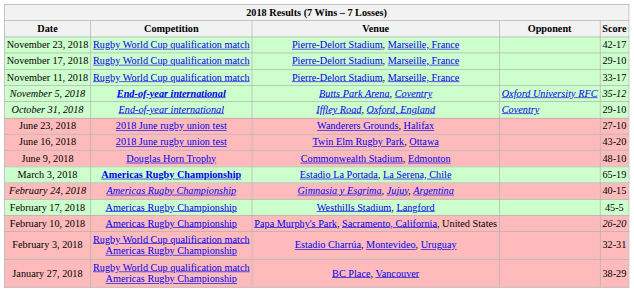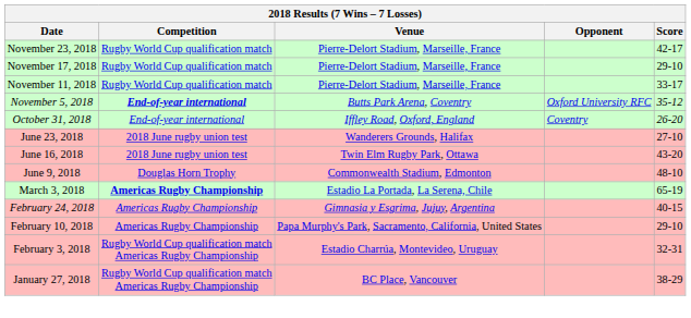October 31, 2018 | Score: 29-10 -> 26-20
- row: February 17, 2018 | Americas Rugby Championship | Westhills Stadium, Langford | 45-5
February 10, 2018 | Score: 26-20 -> 29-10
